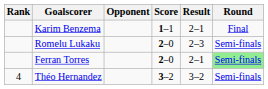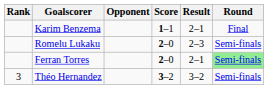Théo Hernandez | Rank: 4 -> 3
